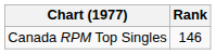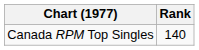Canada RPM Top Singles | Rank: 146 -> 140
